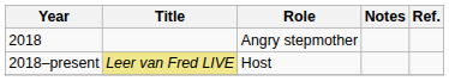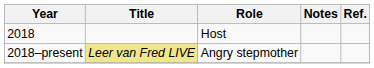2018 | Role: Angry stepmother -> Host
2018–present | Role: Host -> Angry stepmother
